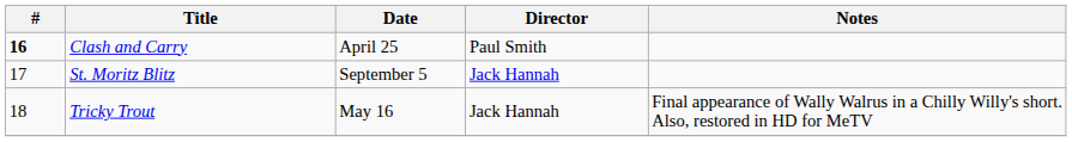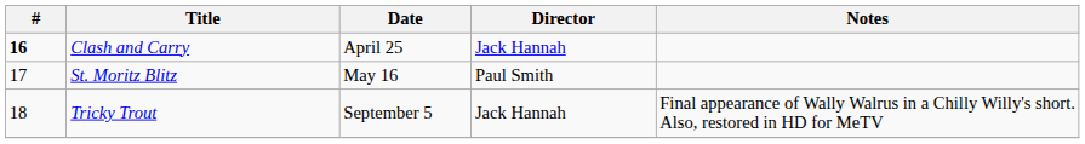Clash and Carry | Director: Paul Smith -> Jack Hannah
St. Moritz Blitz | Date: September 5 -> May 16
St. Moritz Blitz | Director: Jack Hannah -> Paul Smith
Tricky Trout | Date: May 16 -> September 5
